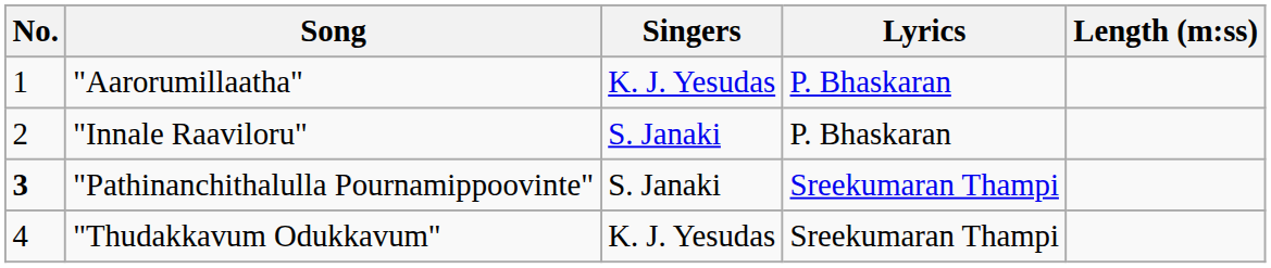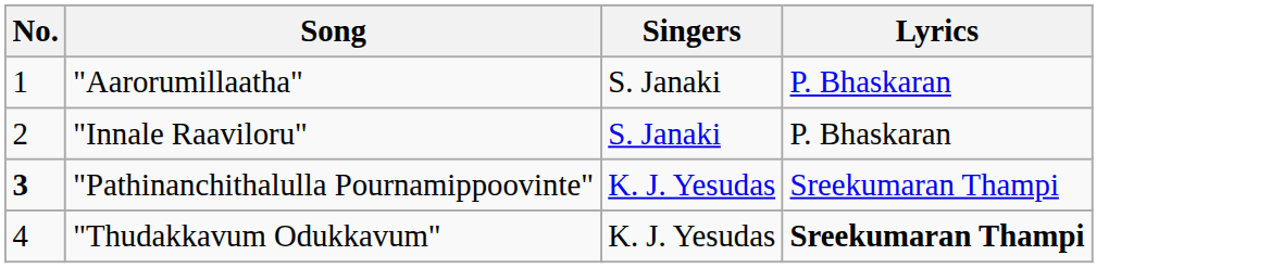- column: Length (m:ss)
"Aarorumillaatha" | Singers: K. J. Yesudas -> S. Janaki
"Pathinanchithalulla Pournamippoovinte" | Singers: S. Janaki -> K. J. Yesudas
"Thudakkavum Odukkavum" | Lyrics: normal -> bold
